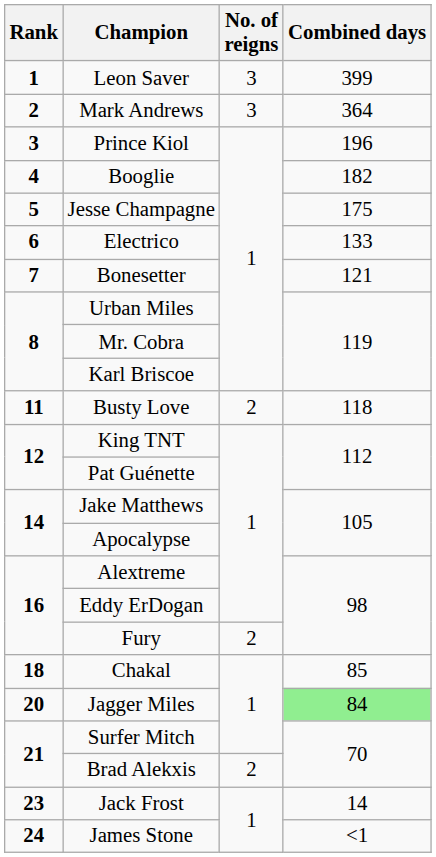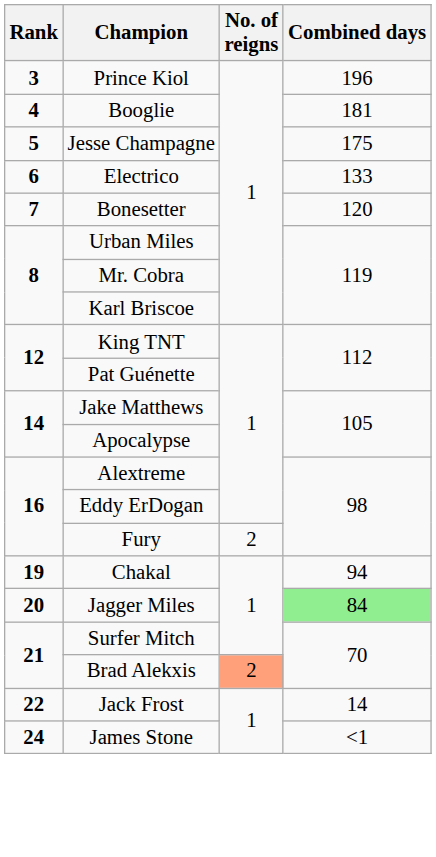- row: 1 | Leon Saver | 3 | 399
- row: 2 | Mark Andrews | 3 | 364
Booglie | Combined days: 182 -> 181
Bonesetter | Combined days: 121 -> 120
- row: 11 | Busty Love | 2 | 118
Chakal | Rank: 18 -> 19
Chakal | Combined days: 85 -> 94
Brad Alekxis | No. of reigns: no background -> lightsalmon background
Jack Frost | Rank: 23 -> 22
